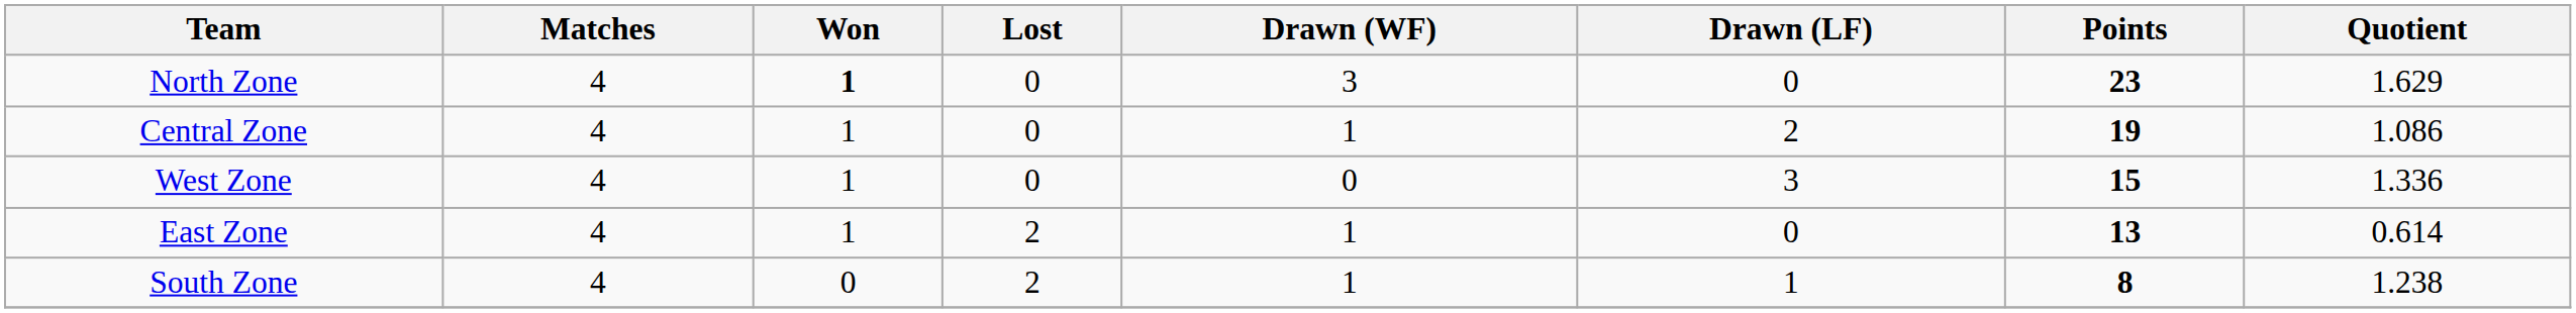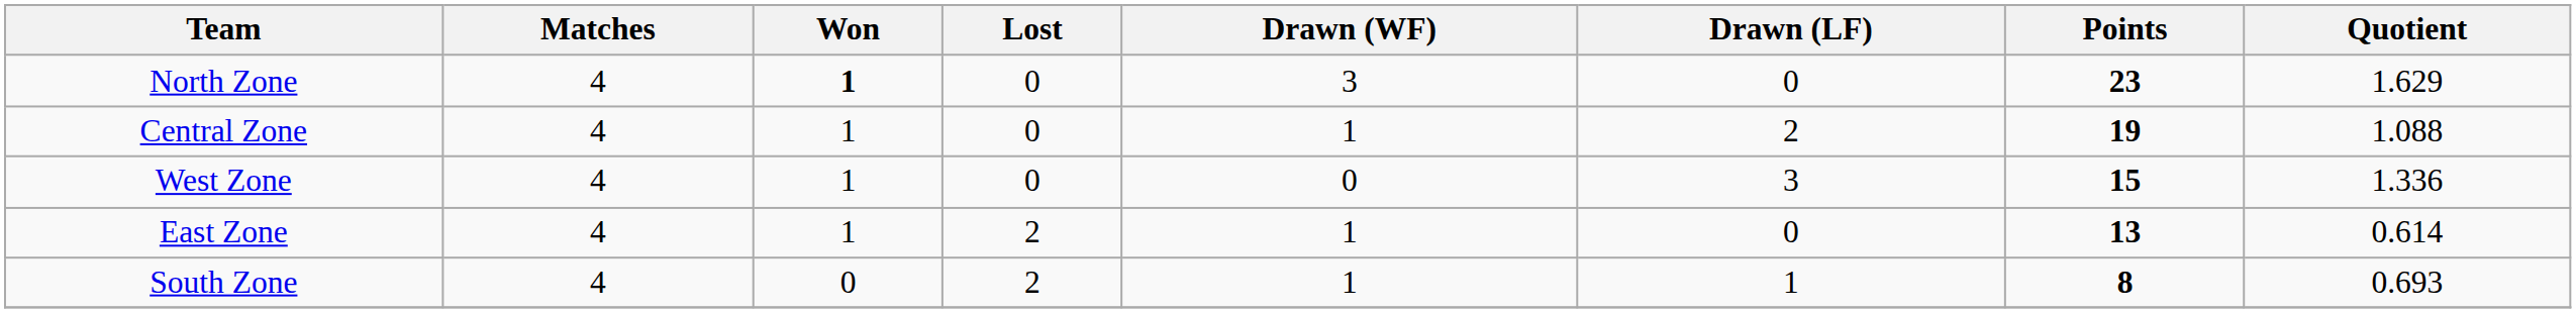Central Zone | Quotient: 1.086 -> 1.088
South Zone | Quotient: 1.238 -> 0.693
